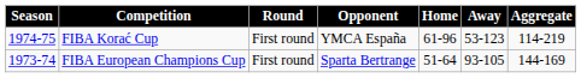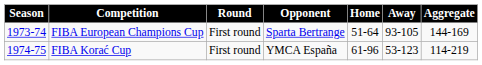rows swapped: FIBA European Champions Cup <-> FIBA Korać Cup
